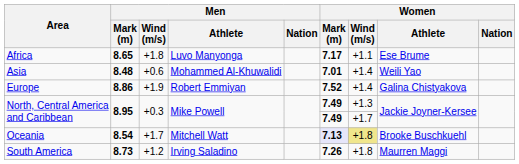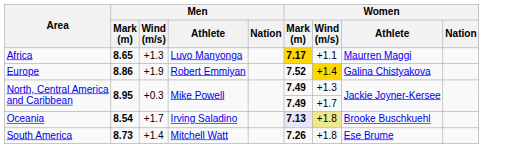Africa | Men / Wind (m/s): +1.8 -> +1.3
Africa | Women / Mark (m): no background -> gold background
Africa | Women / Athlete: Ese Brume -> Maurren Maggi
- row: Asia | 8.48 | +0.6 | Mohammed Al-Khuwalidi | 7.01 | +1.4 | Weili Yao
Europe | Women / Wind (m/s): no background -> gold background
Oceania | Men / Athlete: Mitchell Watt -> Irving Saladino
South America | Men / Wind (m/s): +1.2 -> +1.4
South America | Men / Athlete: Irving Saladino -> Mitchell Watt
South America | Women / Athlete: Maurren Maggi -> Ese Brume
